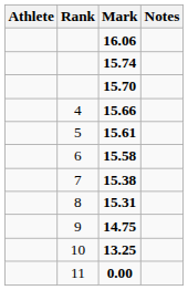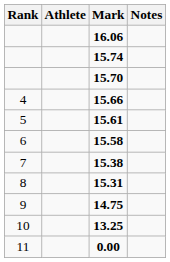columns swapped: Rank <-> Athlete
